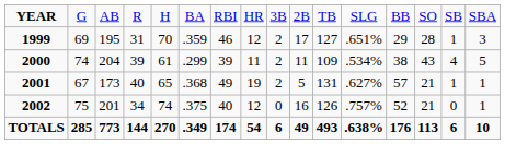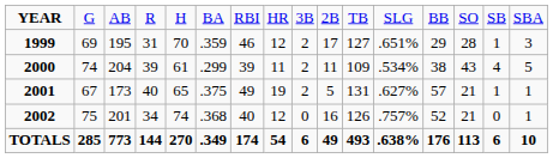2001 | column 6: .368 -> .375
2002 | column 6: .375 -> .368
